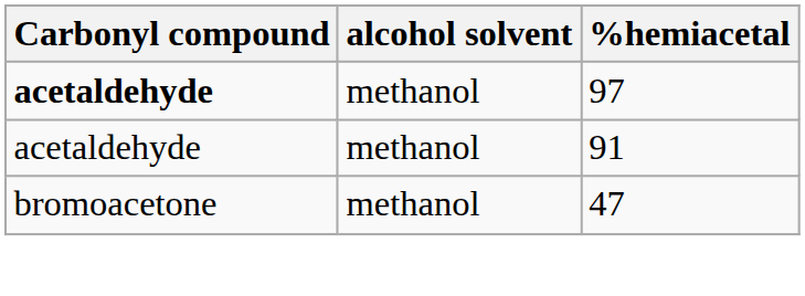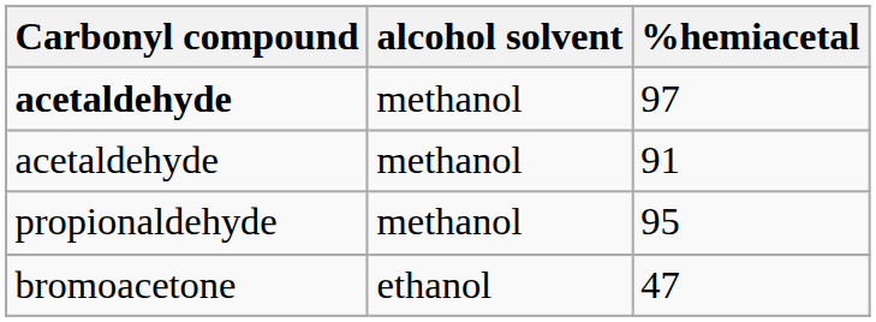+ row: propionaldehyde | methanol | 95
47 | alcohol solvent: methanol -> ethanol
